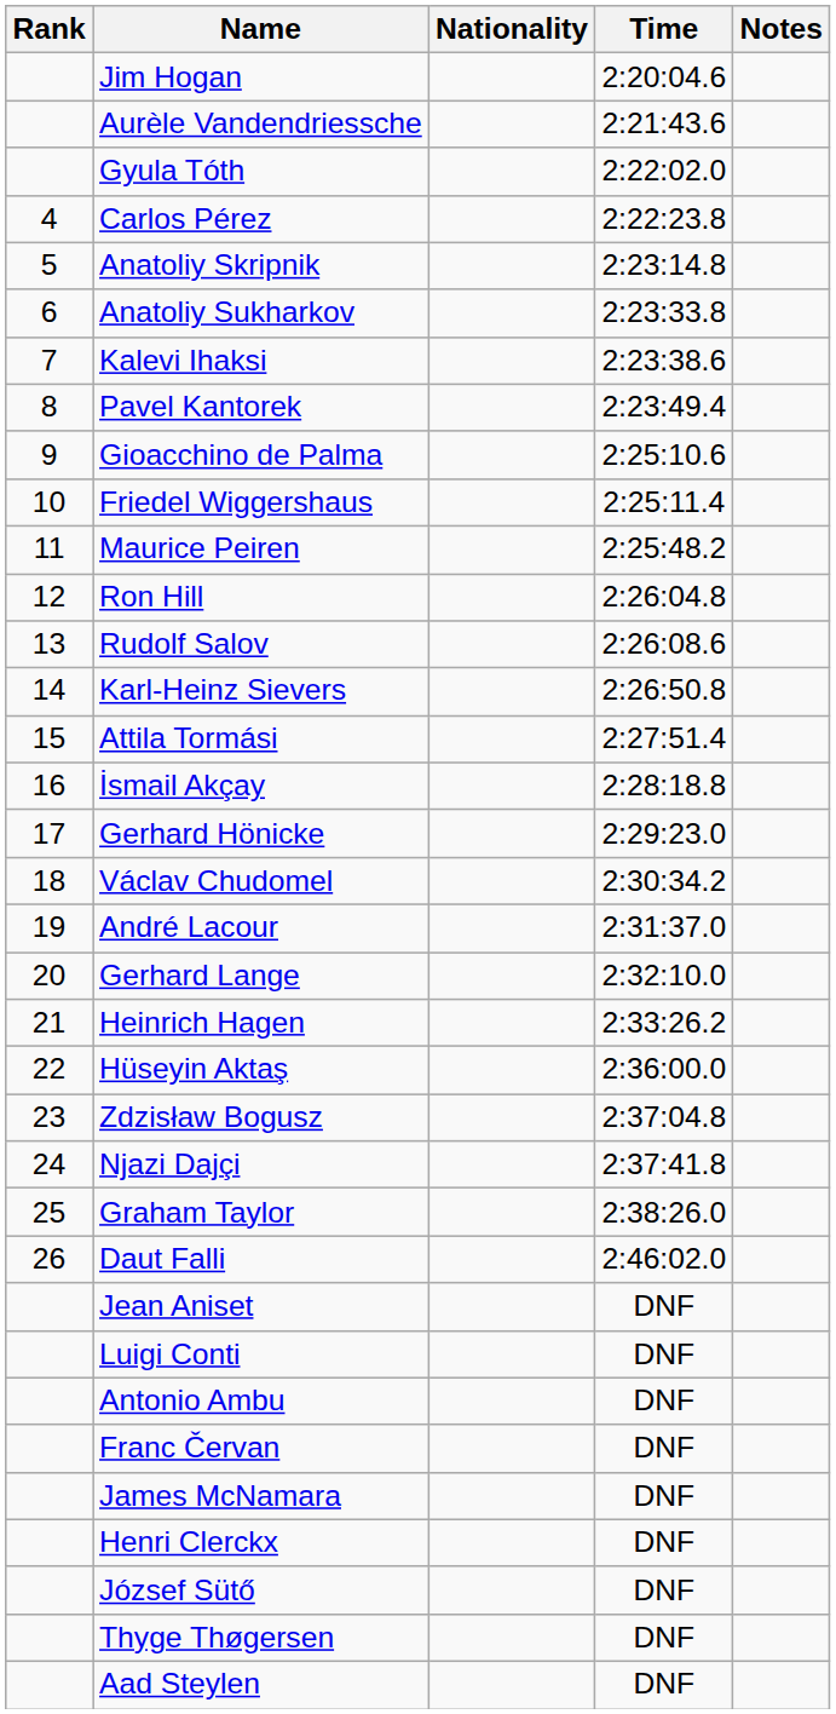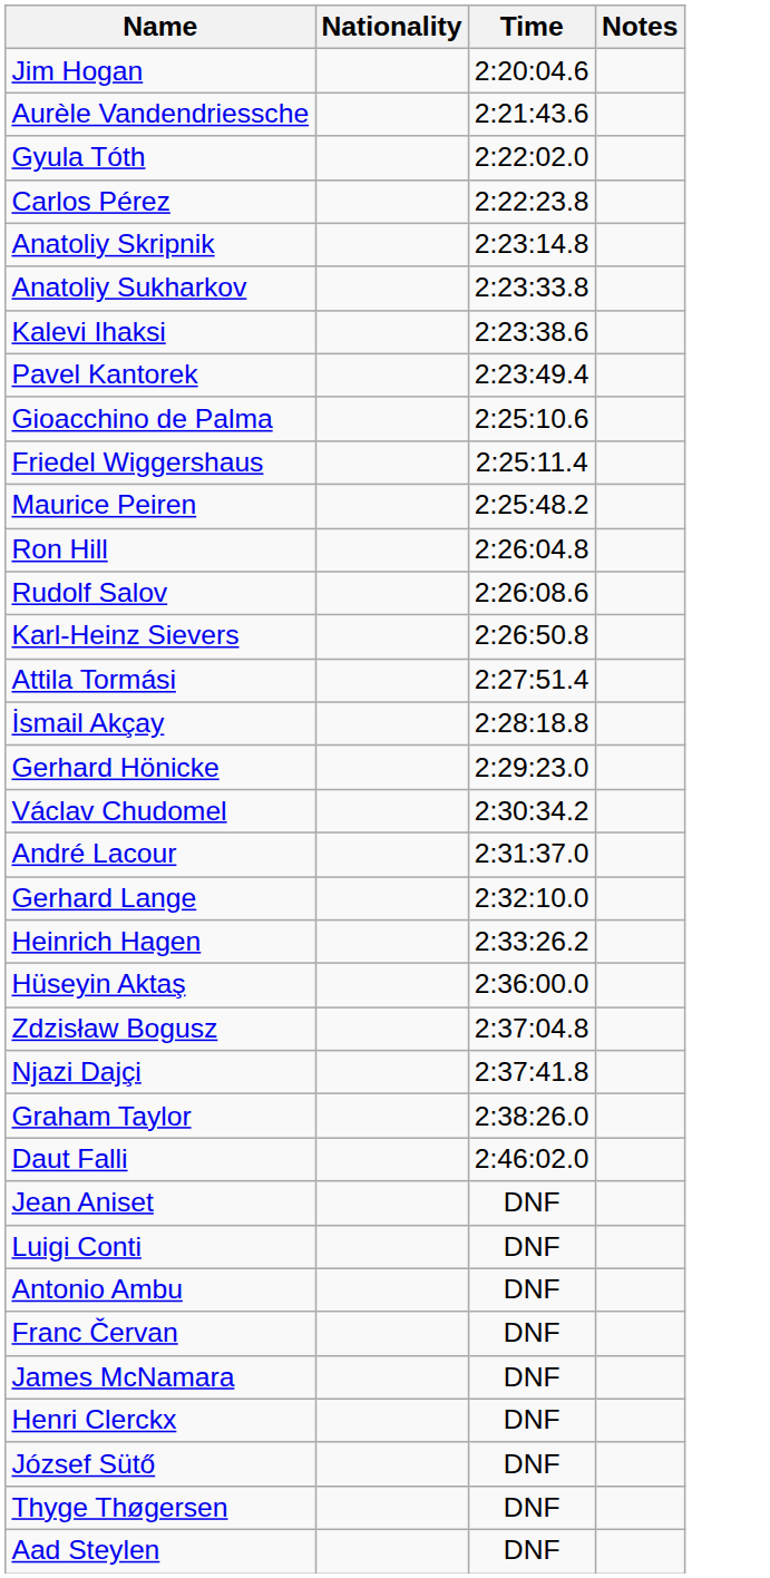- column: Rank | 4 | 5 | 6 | 7 | 8 | 9 | 10 | 11 | 12 | 13 | 14 | 15 | 16 | 17 | 18 | 19 | 20 | 21 | 22 | 23 | 24 | 25 | 26
